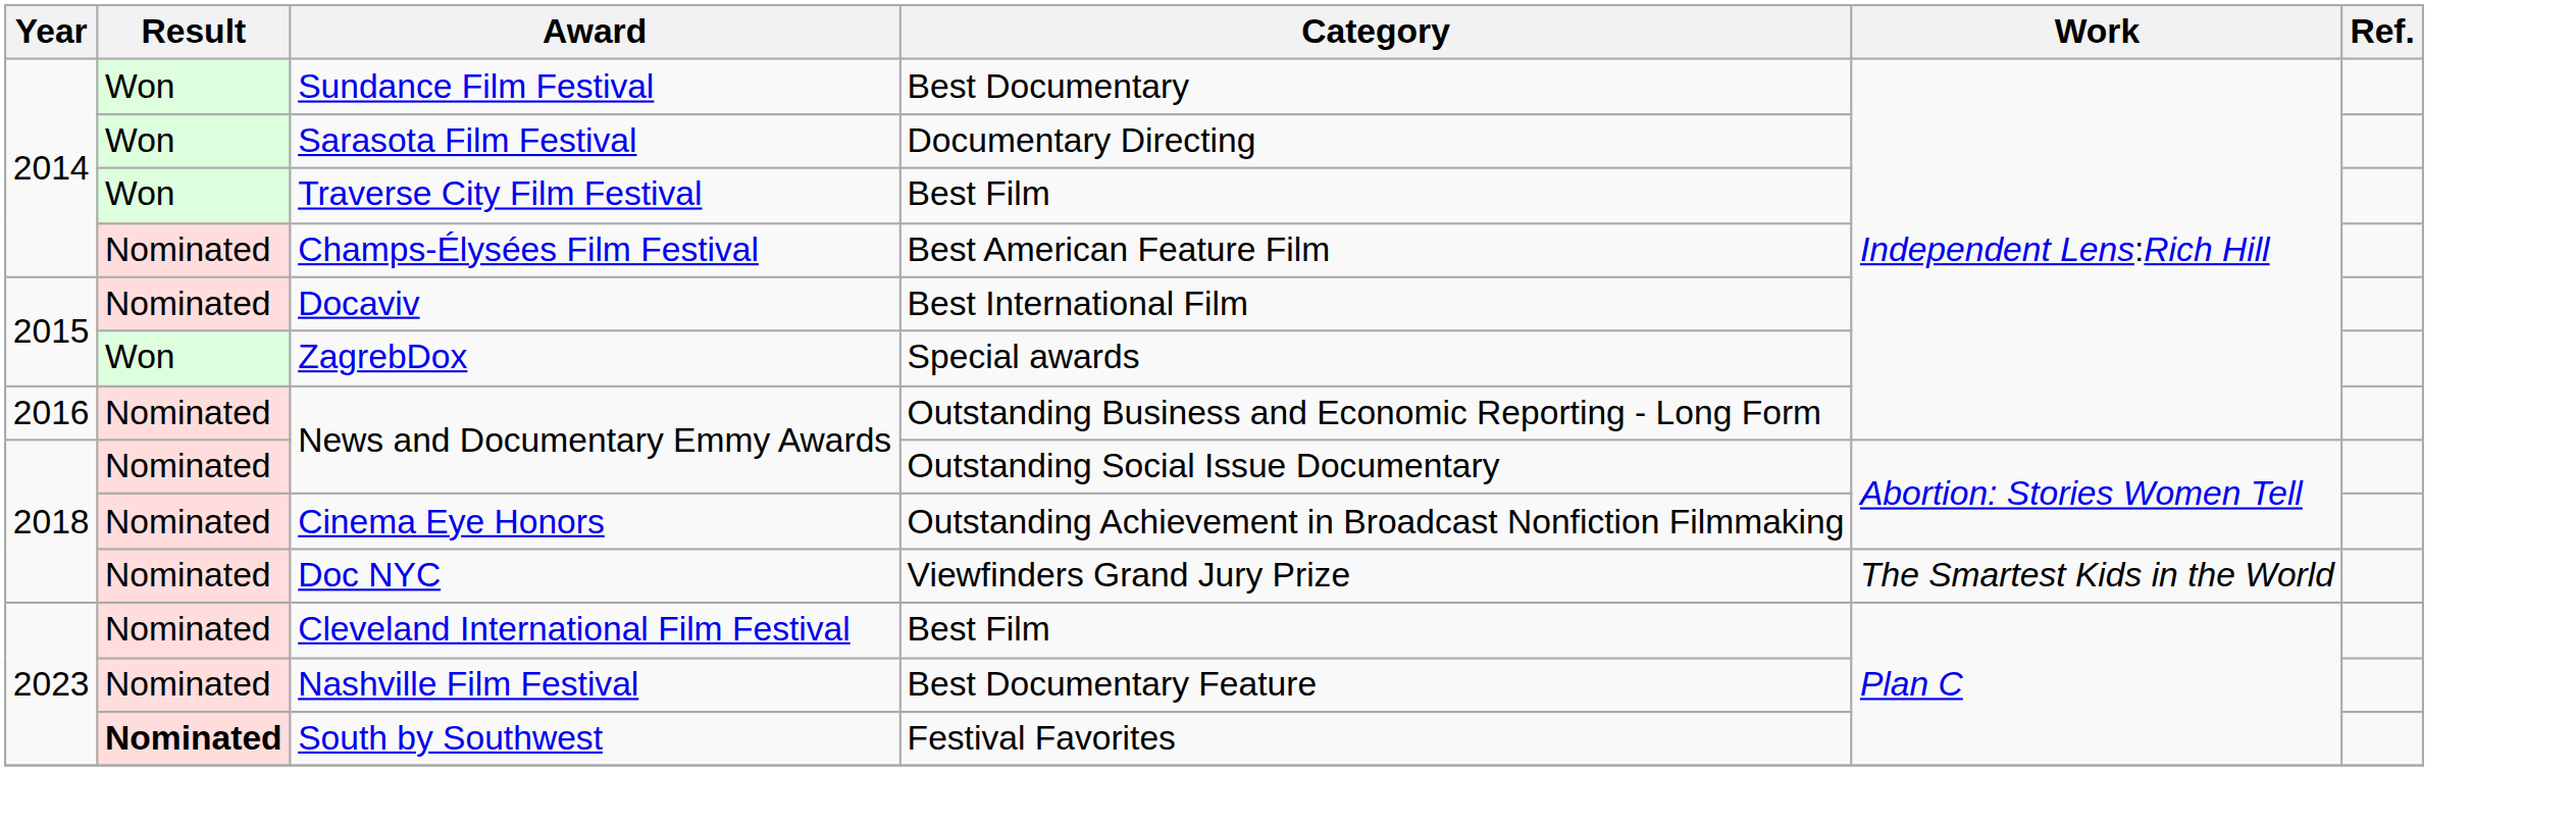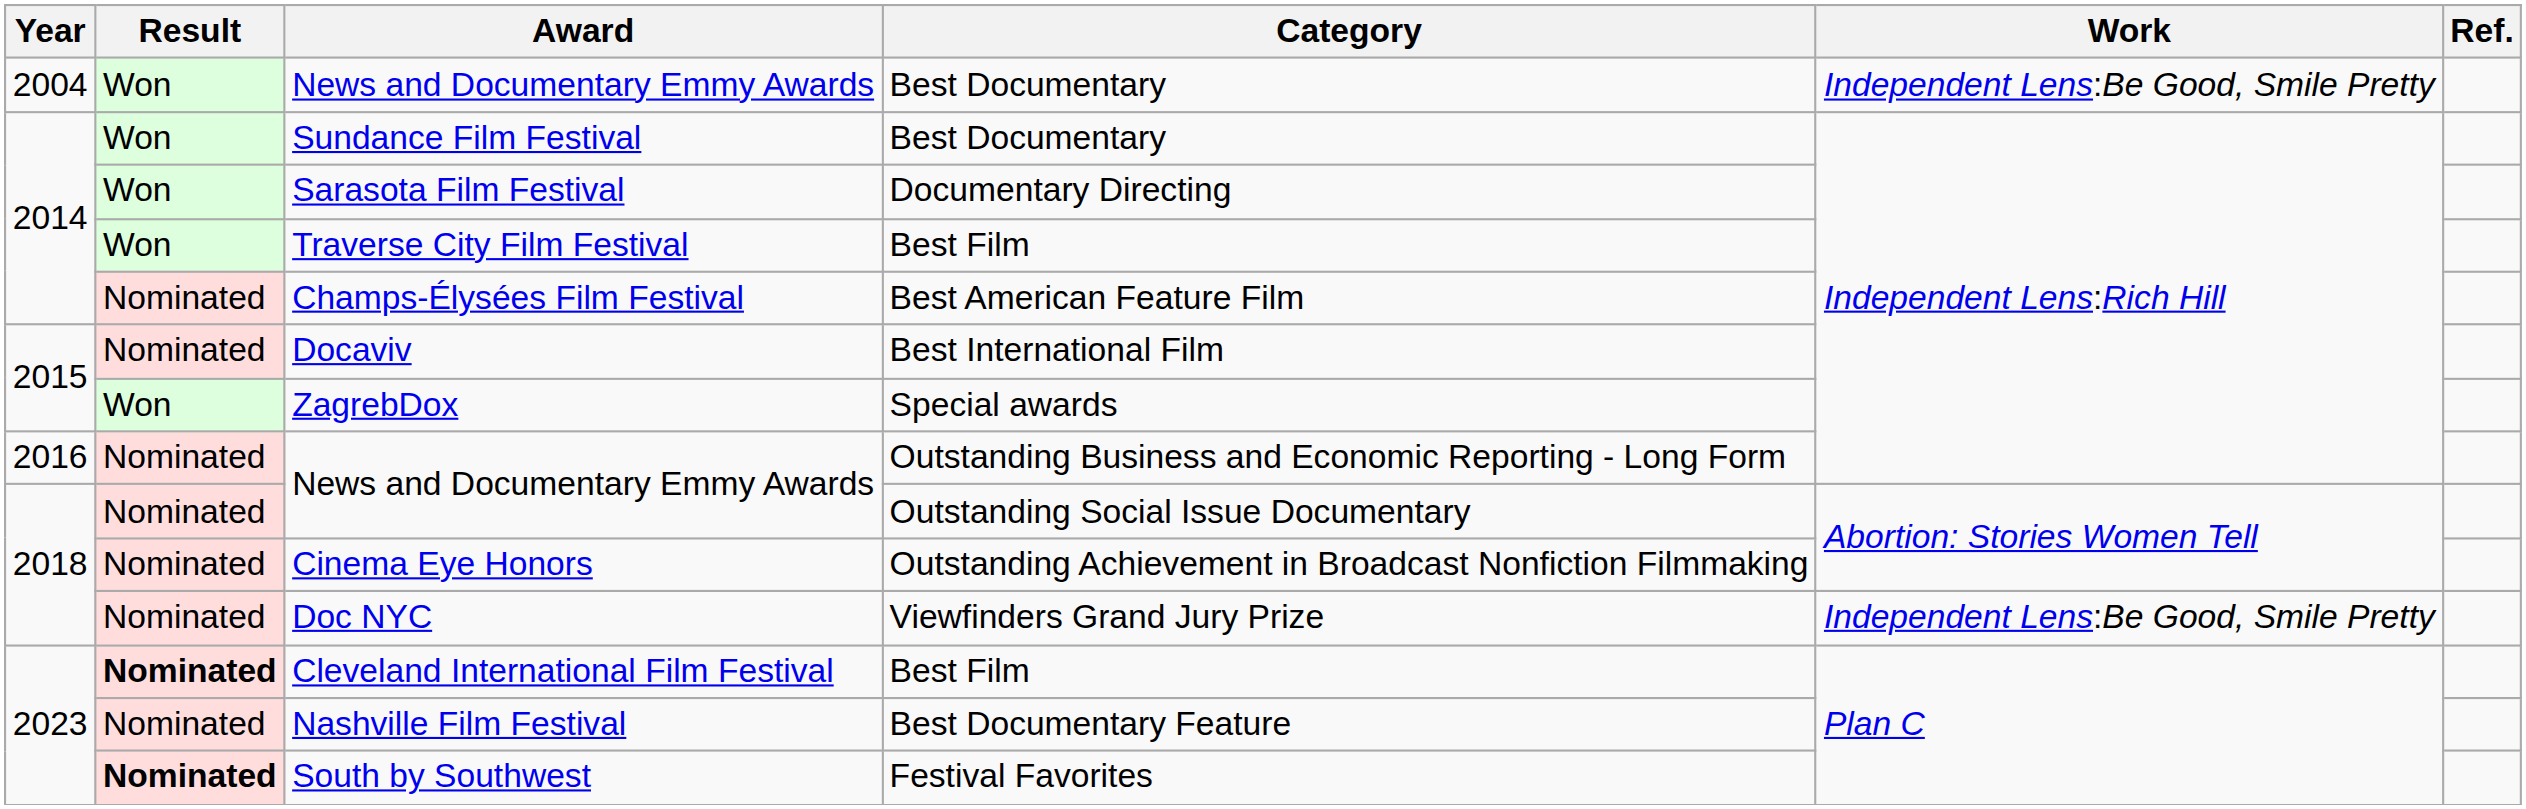+ row: 2004 | Won | News and Documentary Emmy Awards | Best Documentary | Independent Lens:Be Good, Smile Pretty
Doc NYC | Work: The Smartest Kids in the World -> Independent Lens:Be Good, Smile Pretty
Cleveland International Film Festival | Result: normal -> bold
